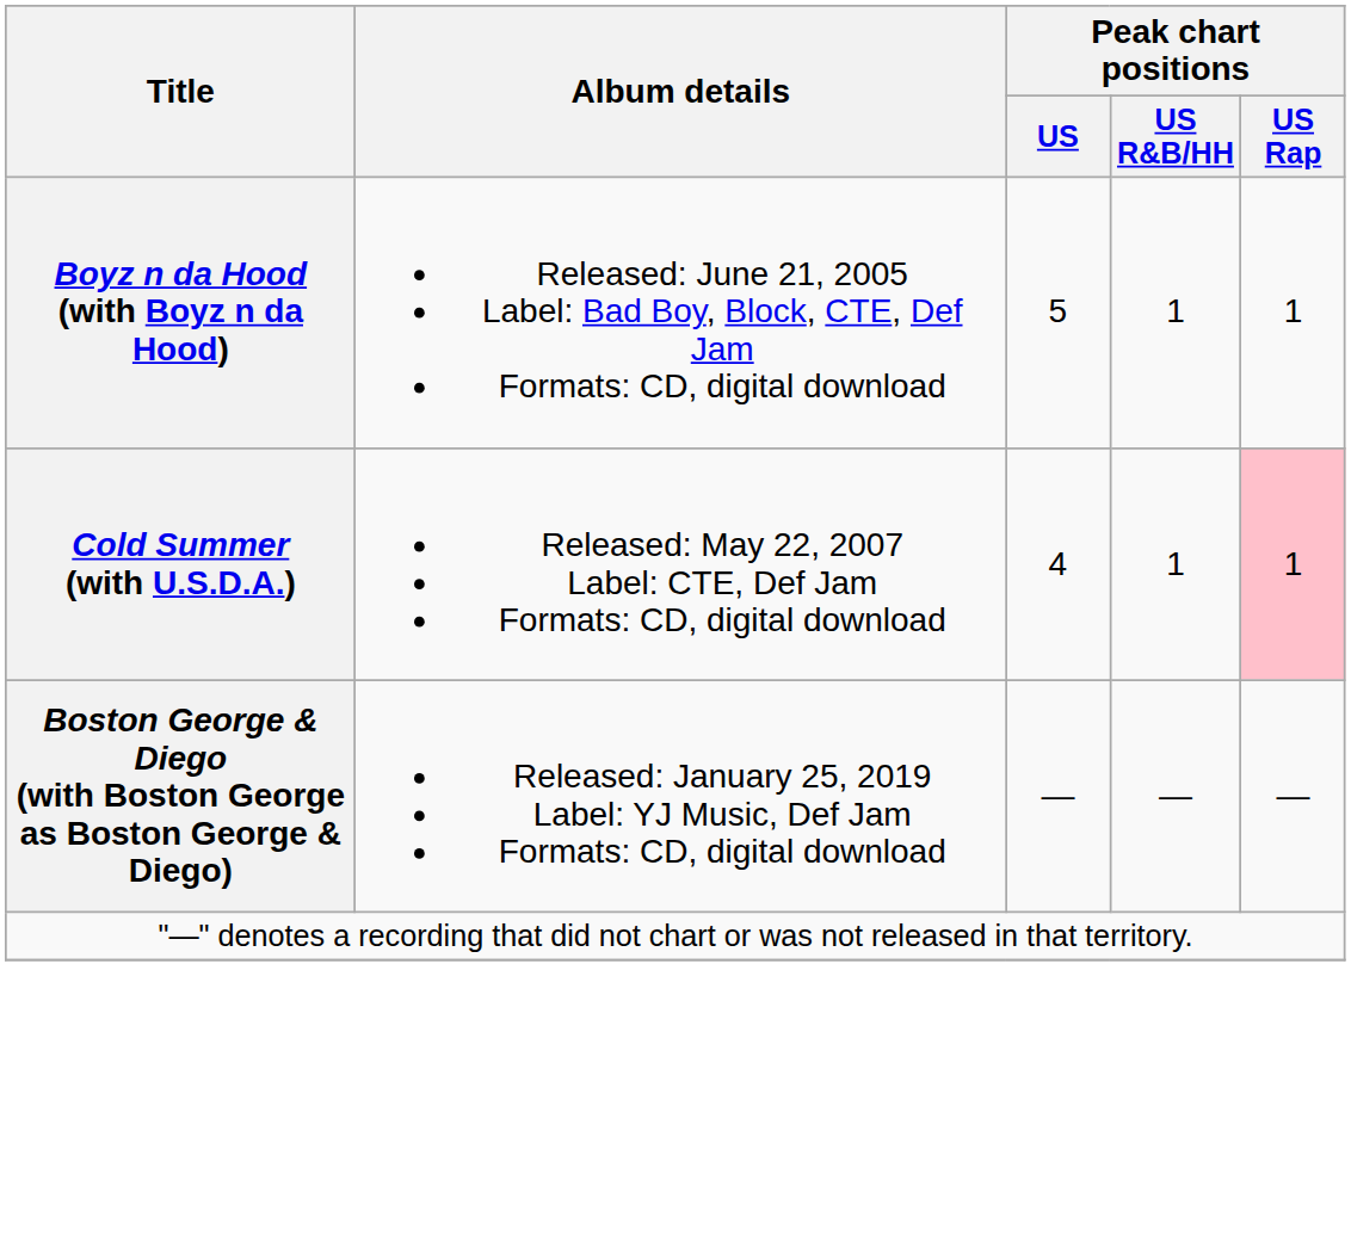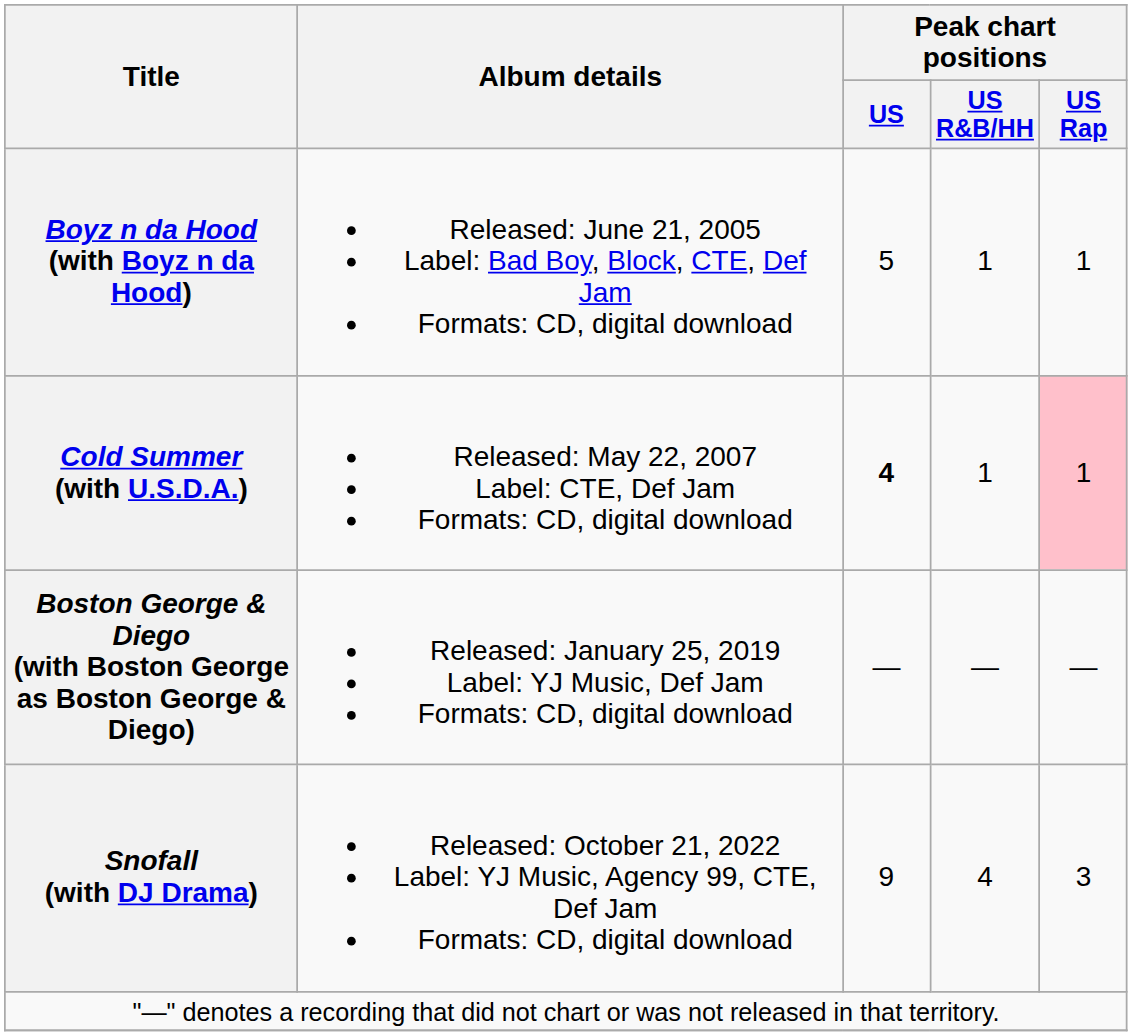Cold Summer (with U.S.D.A.) | Peak chart positions / US: normal -> bold
+ row: Snofall (with DJ Drama) | Released: October 21, 2022 Label: YJ Music, Agency 99, CTE, Def Jam Formats: CD, digital download | 9 | 4 | 3
